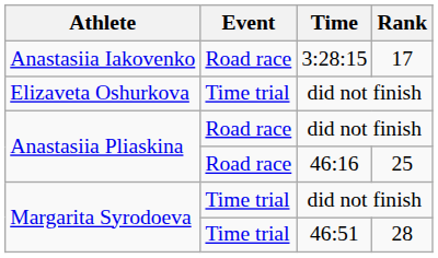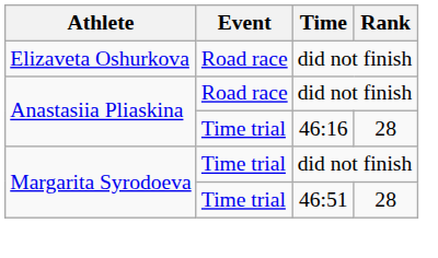- row: Anastasiia Iakovenko | Road race | 3:28:15 | 17
Elizaveta Oshurkova | Event: Time trial -> Road race
Anastasiia Pliaskina / 46:16 | Event: Road race -> Time trial
Anastasiia Pliaskina / 46:16 | Rank: 25 -> 28
